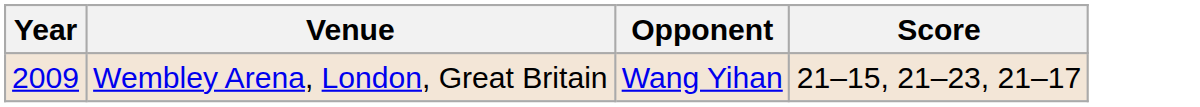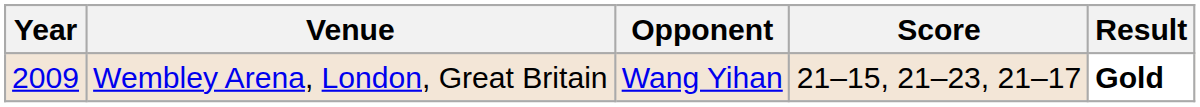+ column: Result | Gold
